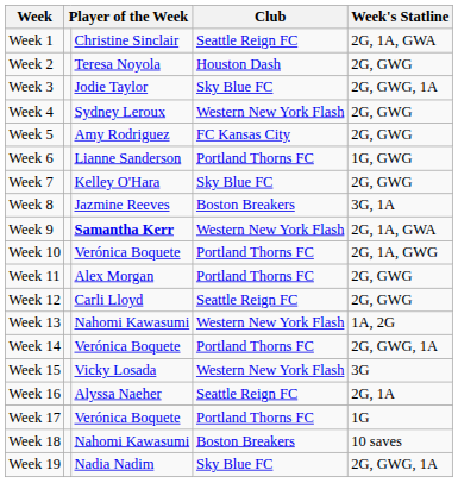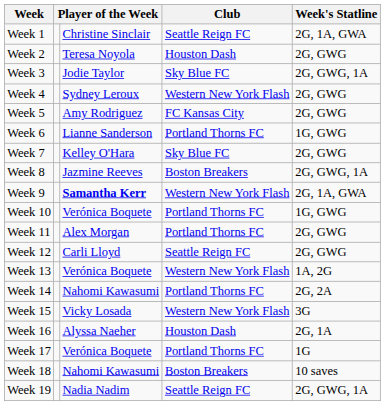Week 8 | Week's Statline: 3G, 1A -> 2G, GWG, 1A
Week 10 | Week's Statline: 2G, 1A, GWG -> 1G, GWG
Week 13 | column 3: Nahomi Kawasumi -> Verónica Boquete
Week 14 | column 3: Verónica Boquete -> Nahomi Kawasumi
Week 14 | Week's Statline: 2G, GWG, 1A -> 2G, 2A
Week 16 | Club: Seattle Reign FC -> Houston Dash
Week 19 | Club: Sky Blue FC -> Seattle Reign FC
